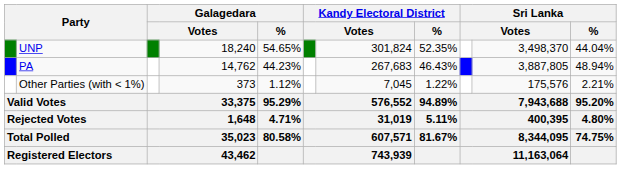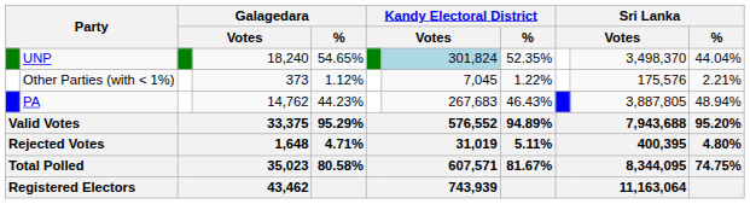UNP | column 7: no background -> lightblue background
rows swapped: PA <-> Other Parties (with < 1%)
